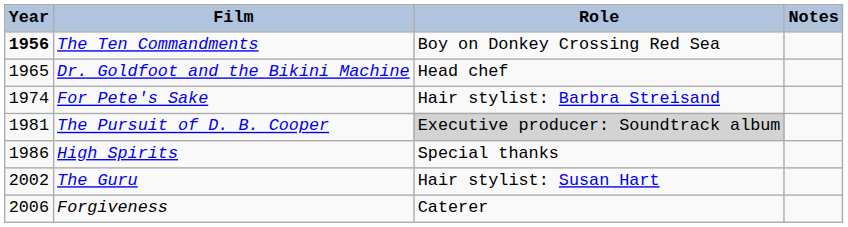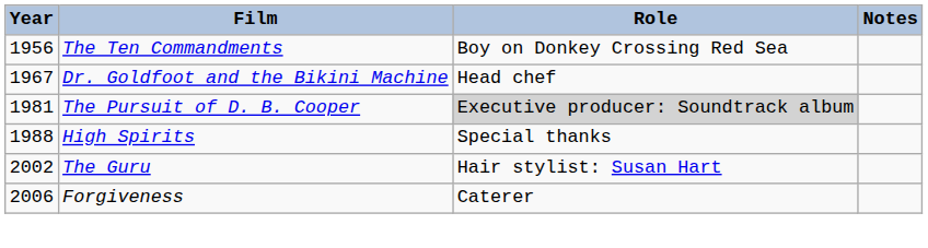The Ten Commandments | Year: bold -> normal
Dr. Goldfoot and the Bikini Machine | Year: 1965 -> 1967
- row: 1974 | For Pete's Sake | Hair stylist: Barbra Streisand
High Spirits | Year: 1986 -> 1988
